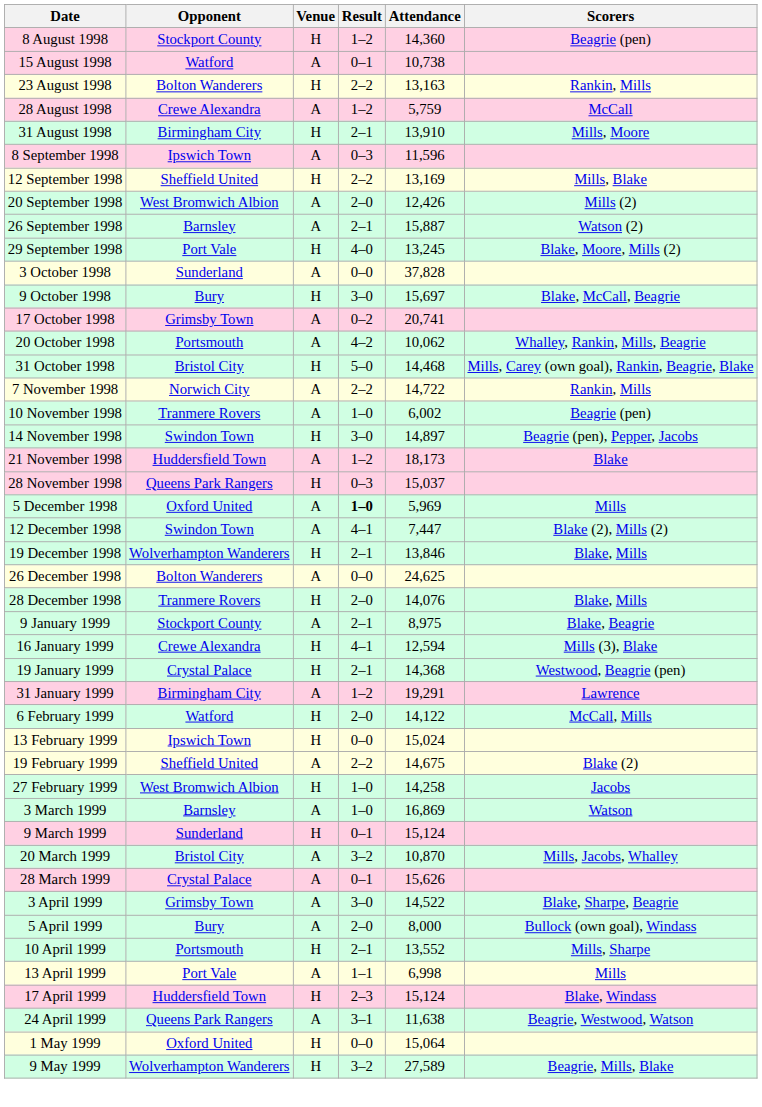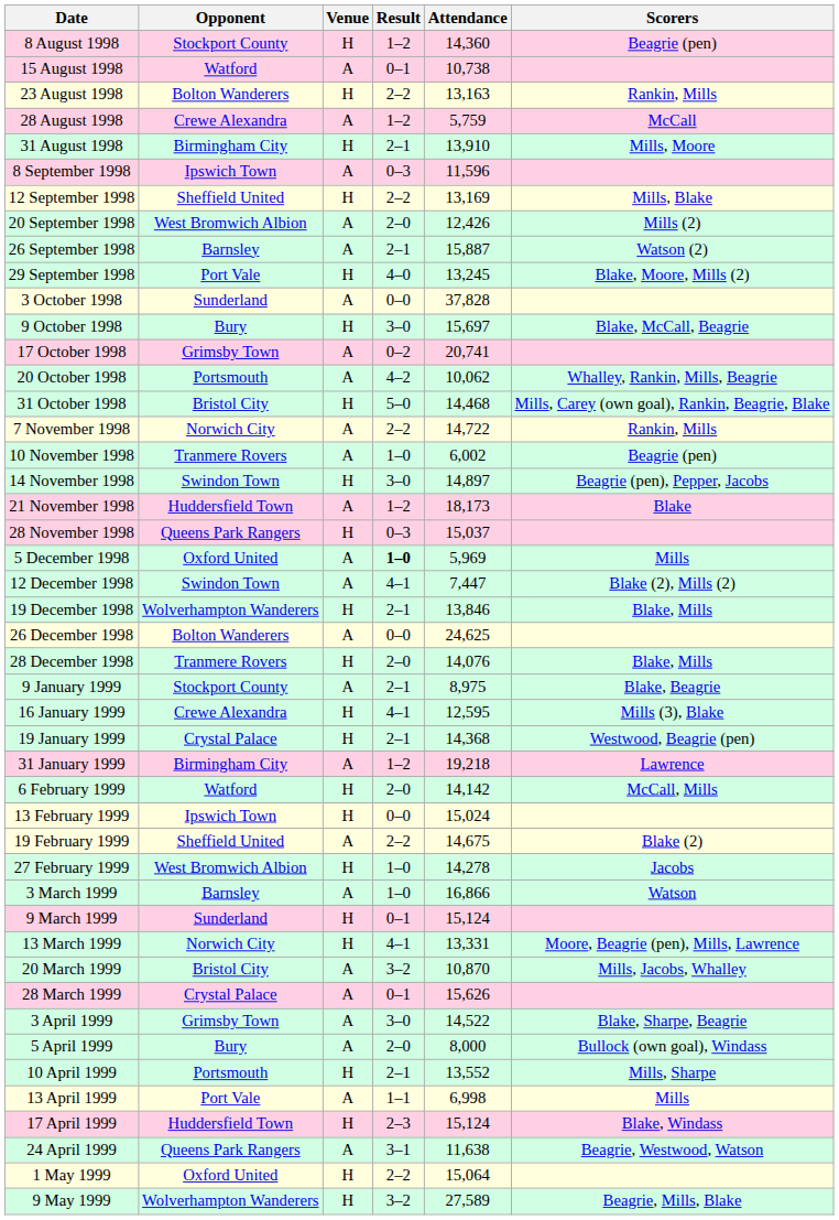16 January 1999 | Attendance: 12,594 -> 12,595
31 January 1999 | Attendance: 19,291 -> 19,218
6 February 1999 | Attendance: 14,122 -> 14,142
27 February 1999 | Attendance: 14,258 -> 14,278
3 March 1999 | Attendance: 16,869 -> 16,866
+ row: 13 March 1999 | Norwich City | H | 4–1 | 13,331 | Moore, Beagrie (pen), Mills, Lawrence
1 May 1999 | Result: 0–0 -> 2–2
